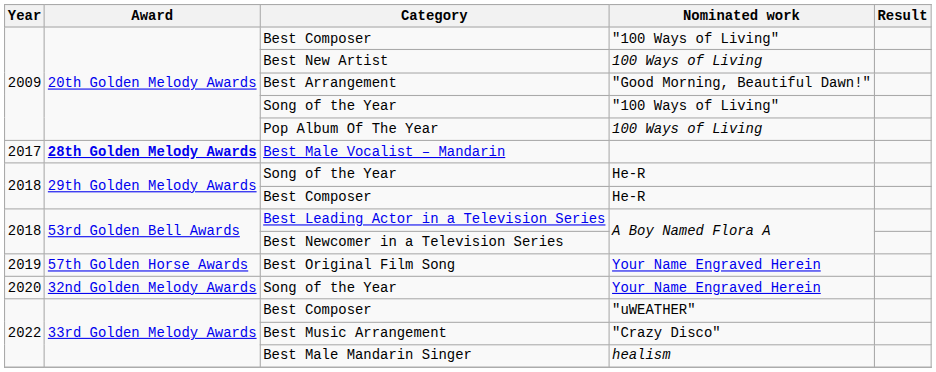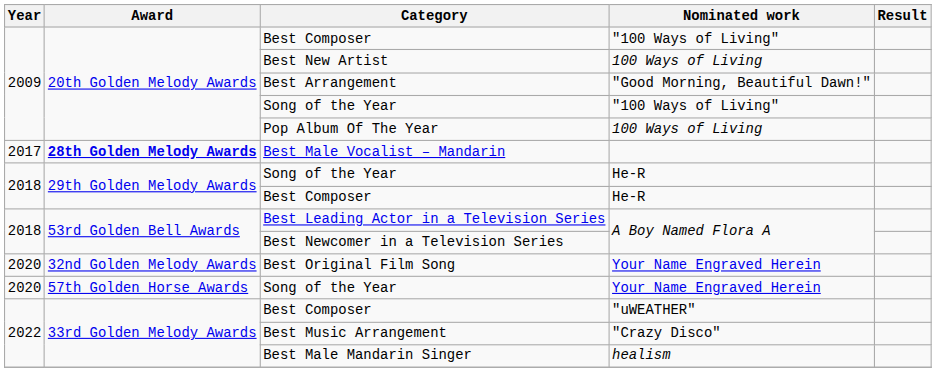Best Original Film Song | Year: 2019 -> 2020
Best Original Film Song | Award: 57th Golden Horse Awards -> 32nd Golden Melody Awards
Song of the Year / Your Name Engraved Herein | Award: 32nd Golden Melody Awards -> 57th Golden Horse Awards
